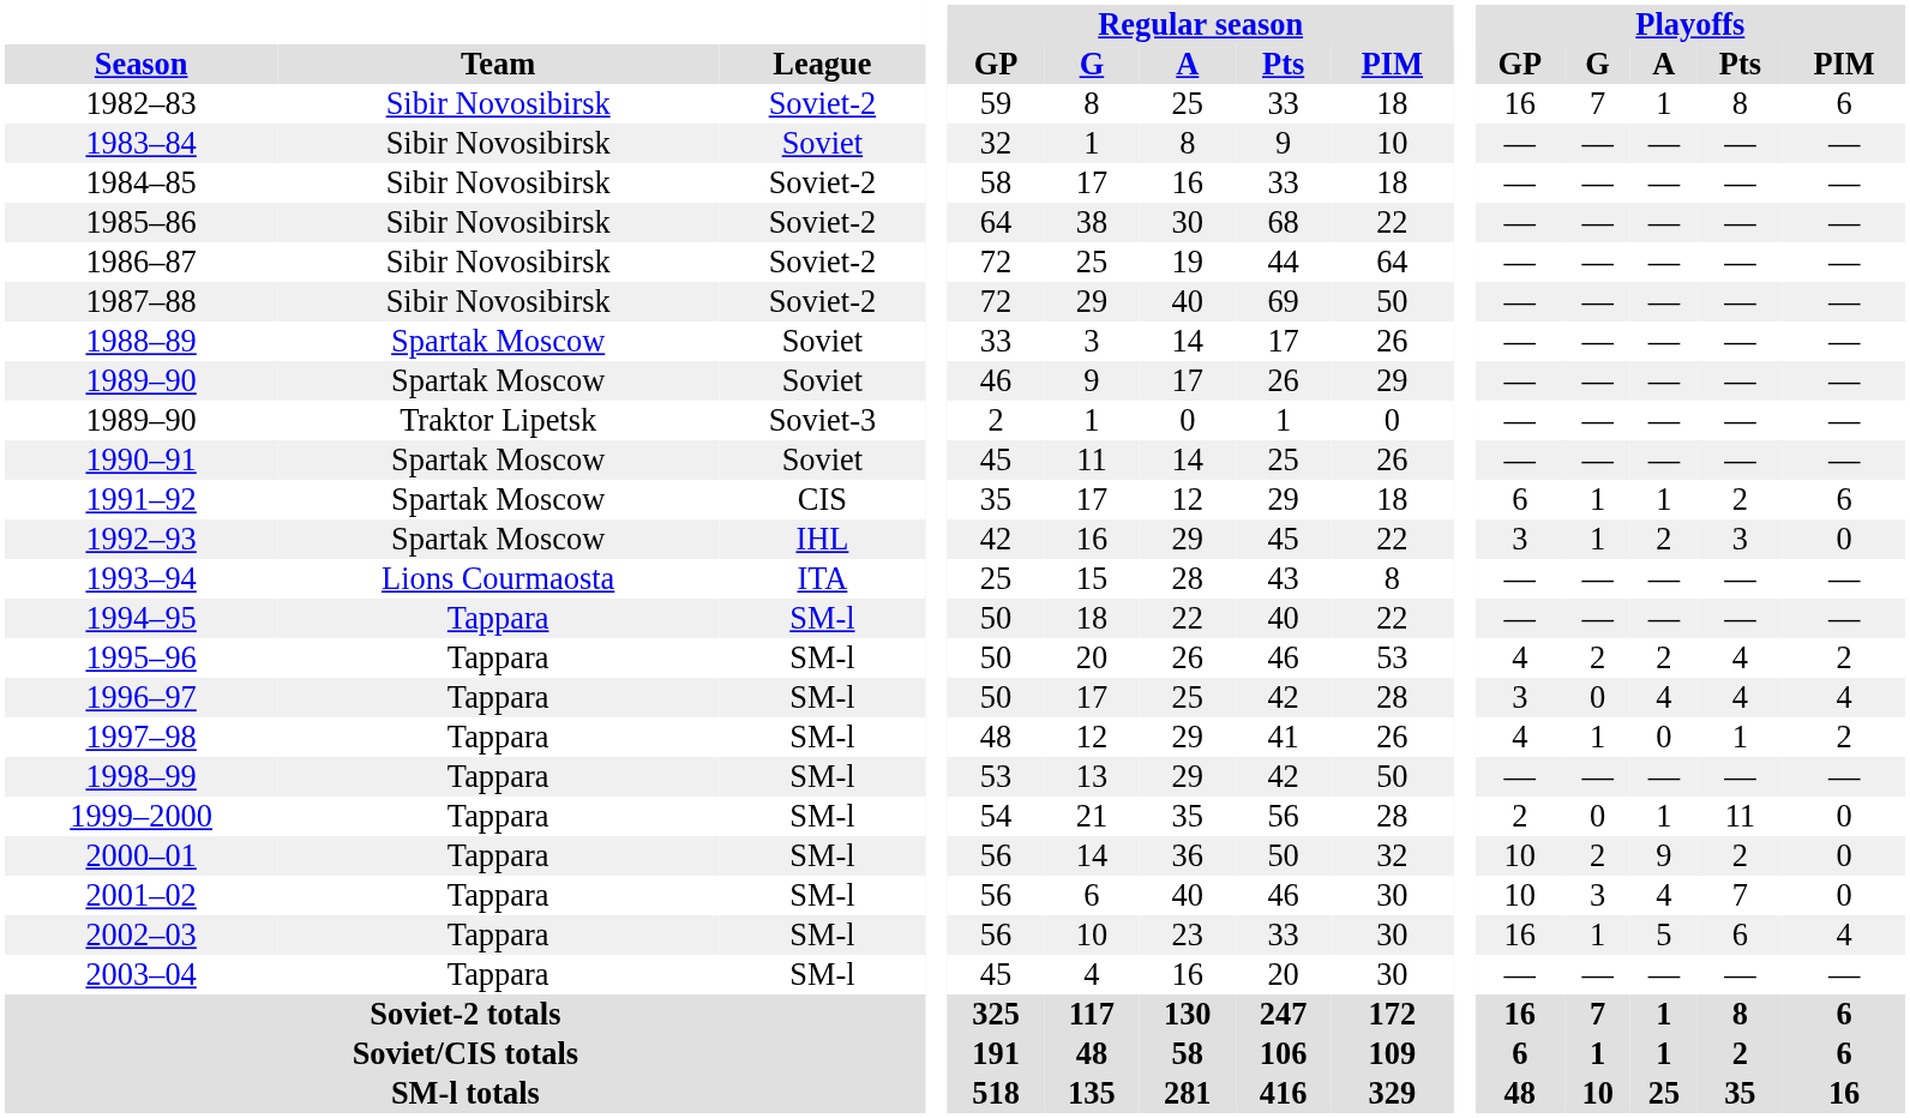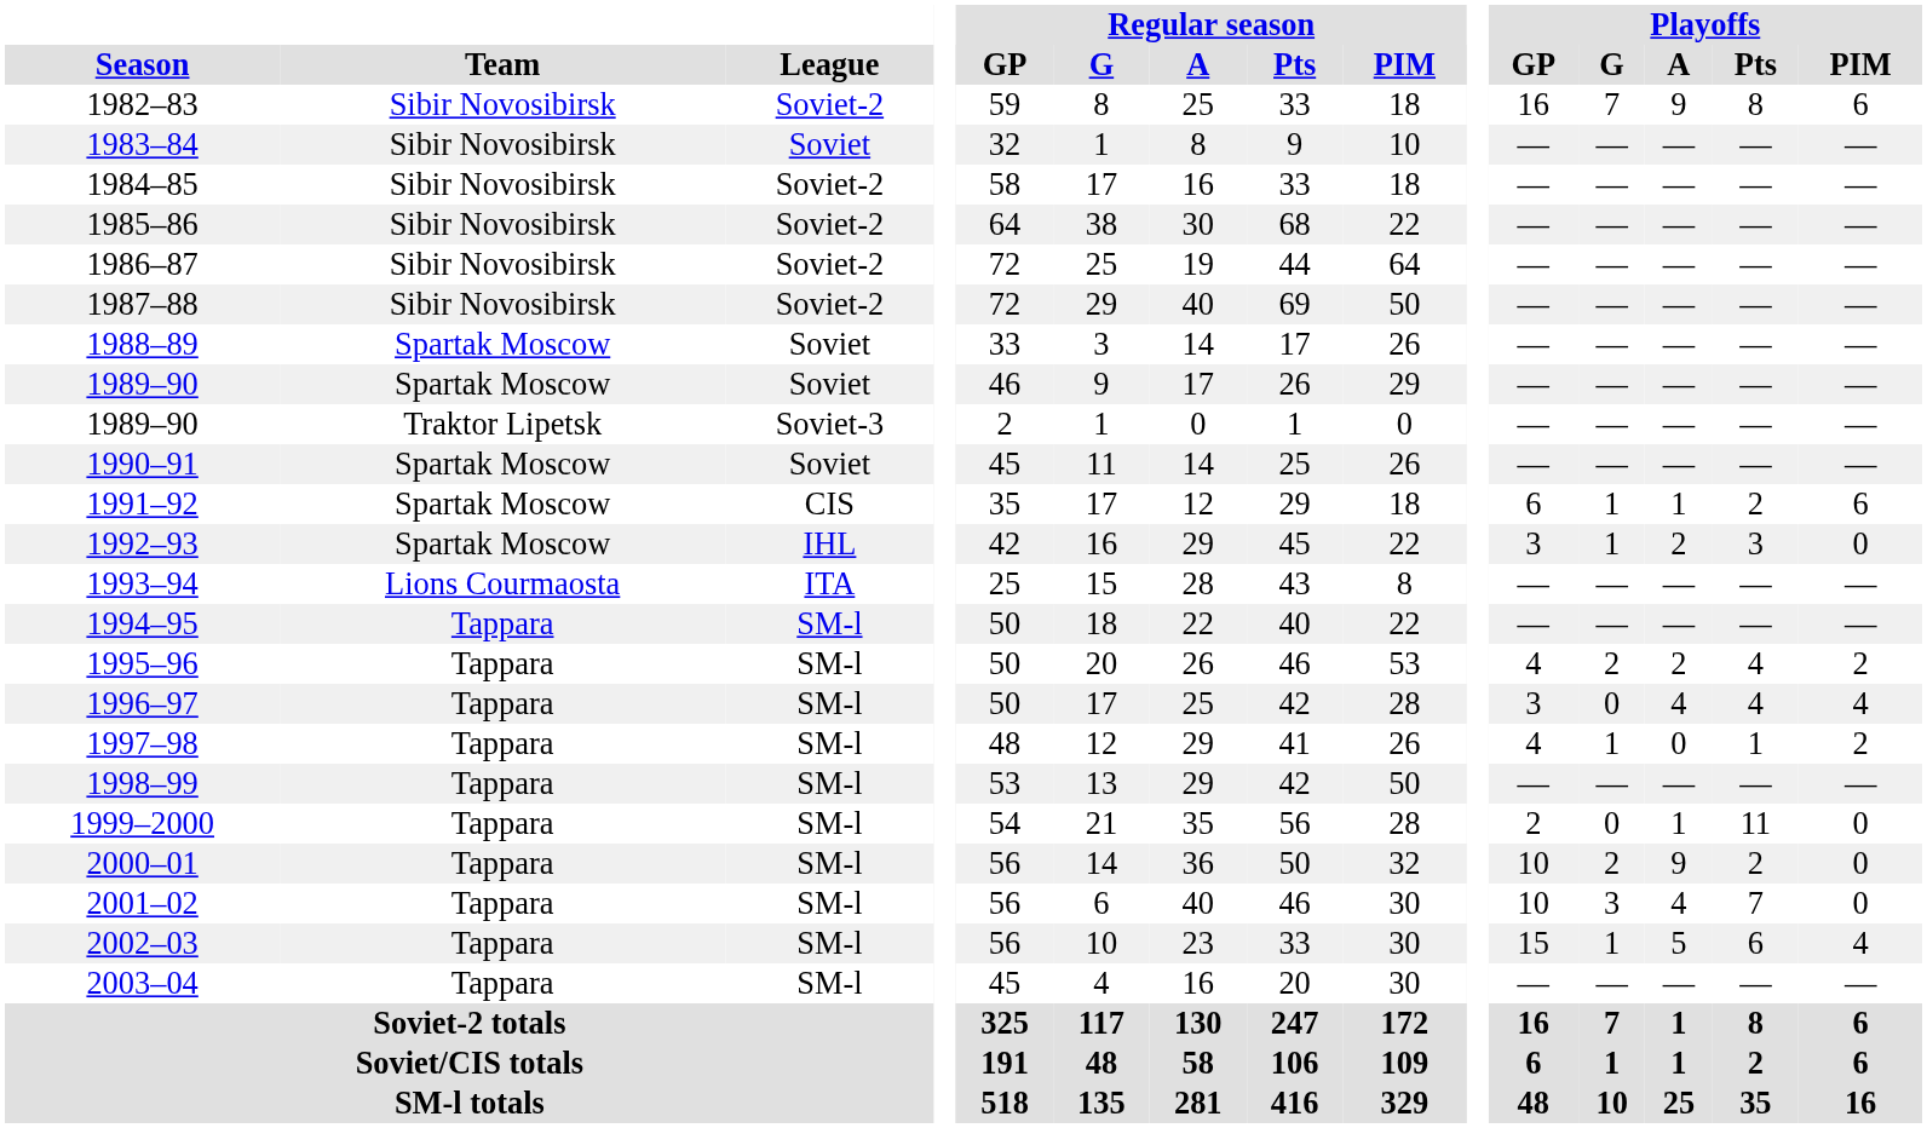1982–83 | Playoffs / A: 1 -> 9
2002–03 | Playoffs / GP: 16 -> 15
